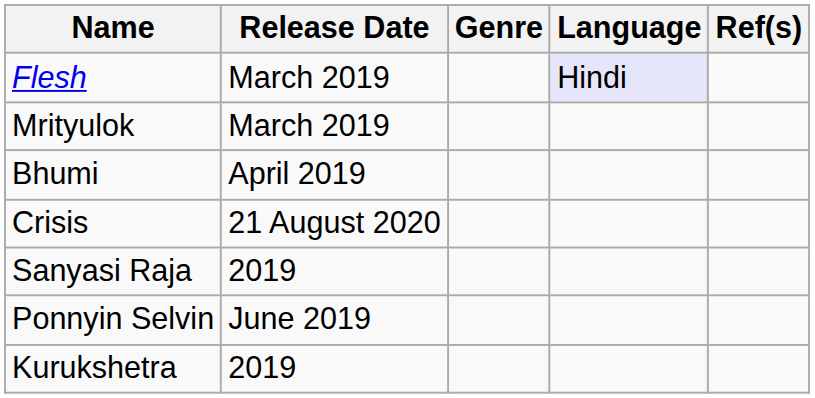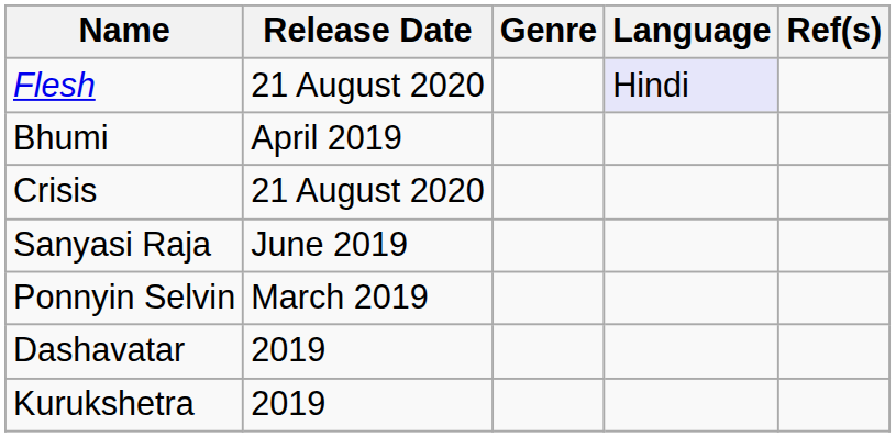Flesh | Release Date: March 2019 -> 21 August 2020
- row: Mrityulok | March 2019
Sanyasi Raja | Release Date: 2019 -> June 2019
Ponnyin Selvin | Release Date: June 2019 -> March 2019
+ row: Dashavatar | 2019
